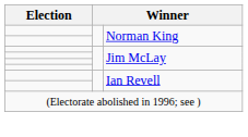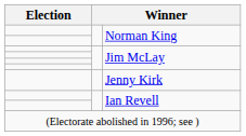+ row: Jenny Kirk
